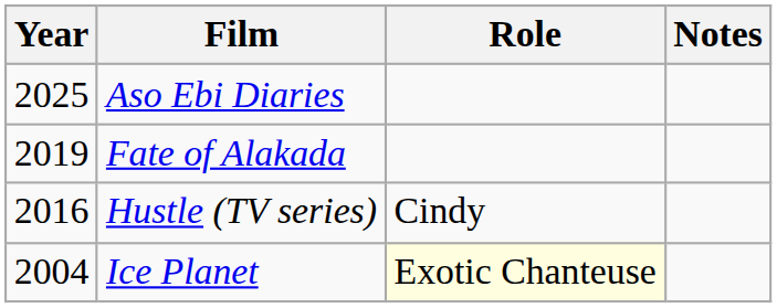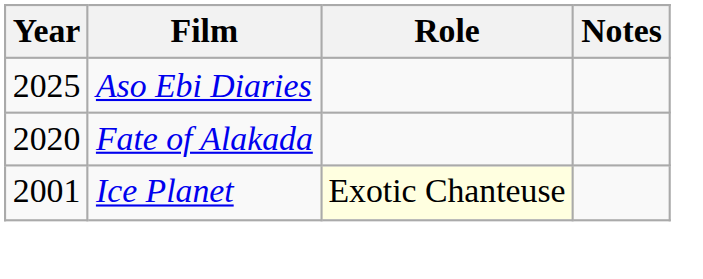Fate of Alakada | Year: 2019 -> 2020
- row: 2016 | Hustle (TV series) | Cindy
Ice Planet | Year: 2004 -> 2001
